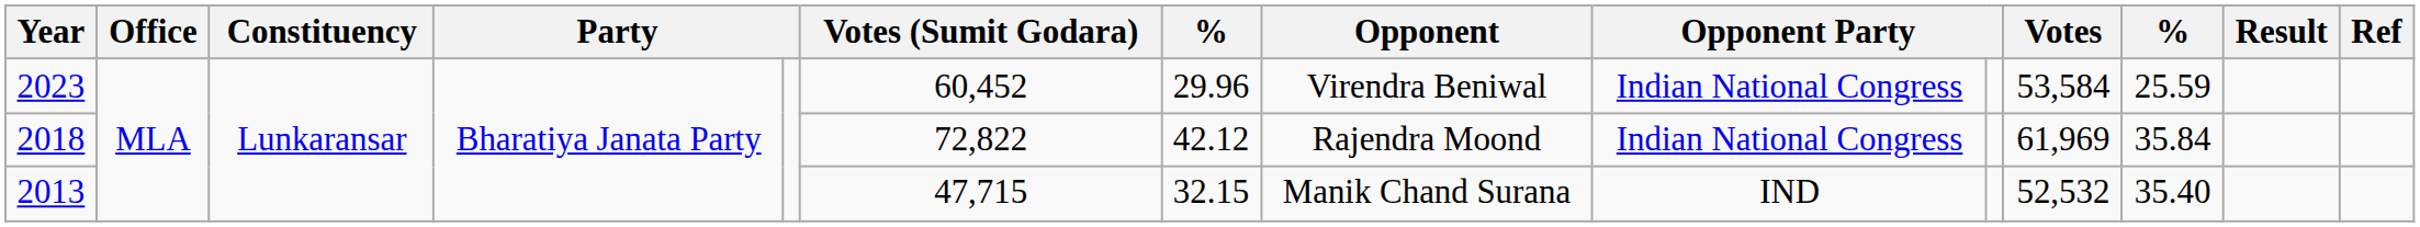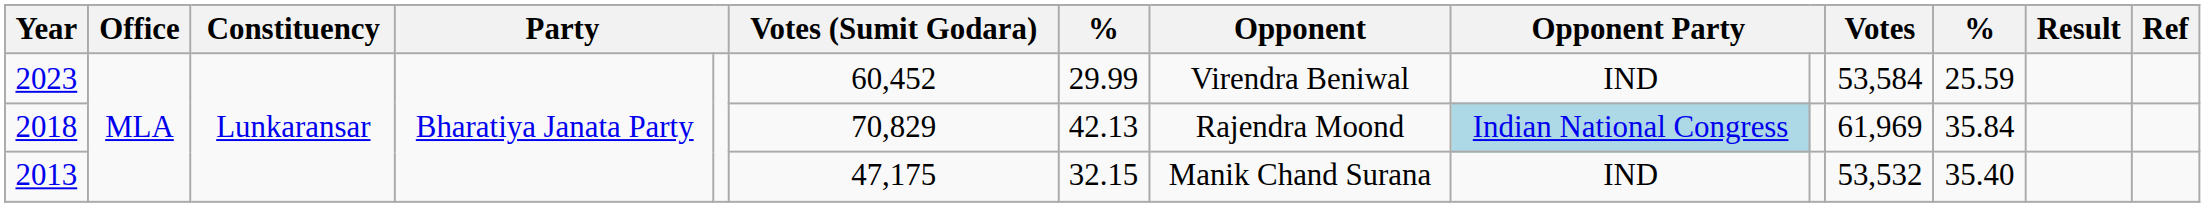2023 | column 7: 29.96 -> 29.99
2023 | column 9: Indian National Congress -> IND
2018 | Votes (Sumit Godara): 72,822 -> 70,829
2018 | column 7: 42.12 -> 42.13
2018 | column 9: no background -> lightblue background
2013 | Votes (Sumit Godara): 47,715 -> 47,175
2013 | Votes: 52,532 -> 53,532
